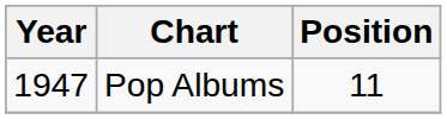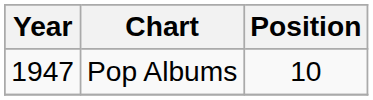Pop Albums | Position: 11 -> 10
